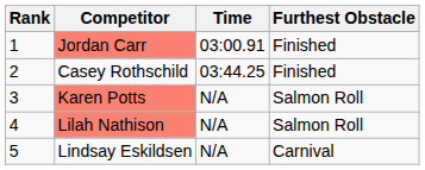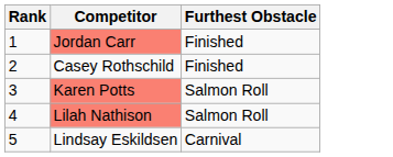- column: Time | 03:00.91 | 03:44.25 | N/A | N/A | N/A
